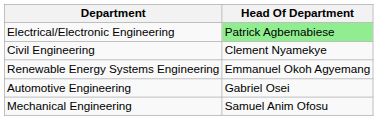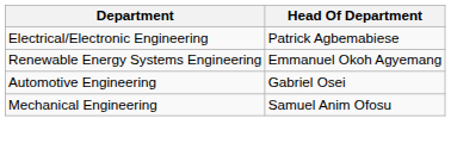Electrical/Electronic Engineering | Head Of Department: lightgreen background -> no background
- row: Civil Engineering | Clement Nyamekye
